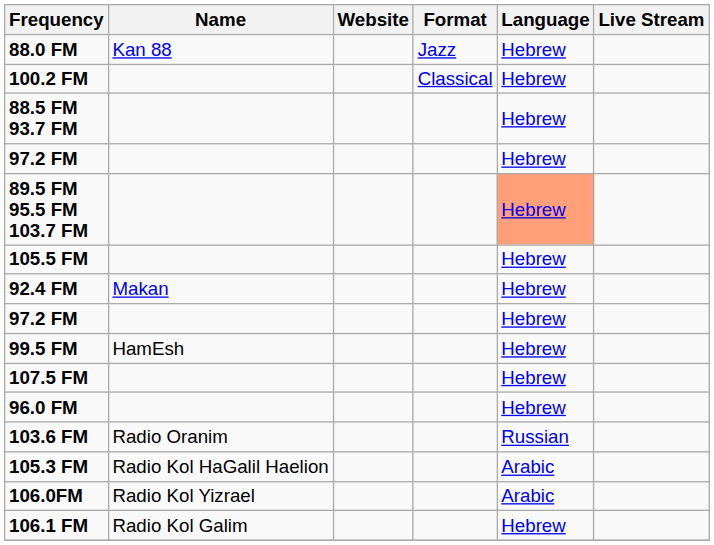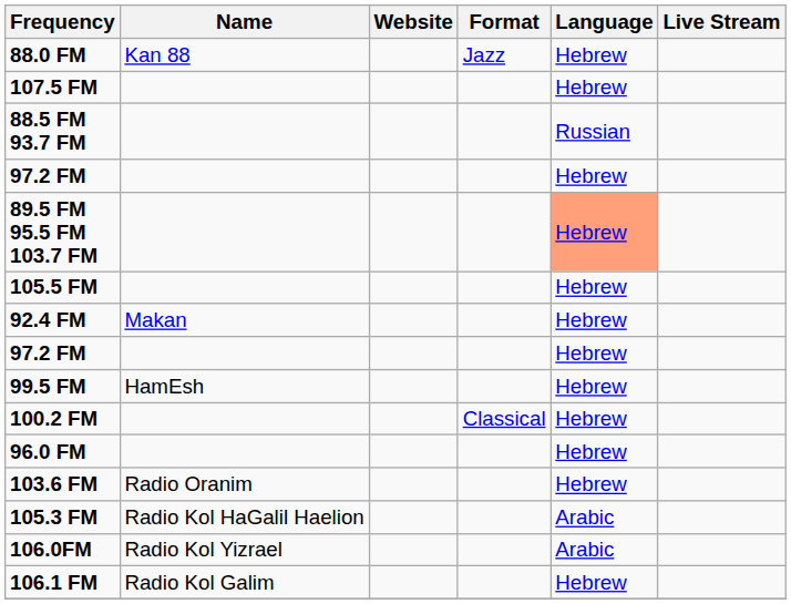rows swapped: 100.2 FM <-> 107.5 FM
88.5 FM 93.7 FM | Language: Hebrew -> Russian
103.6 FM | Language: Russian -> Hebrew
